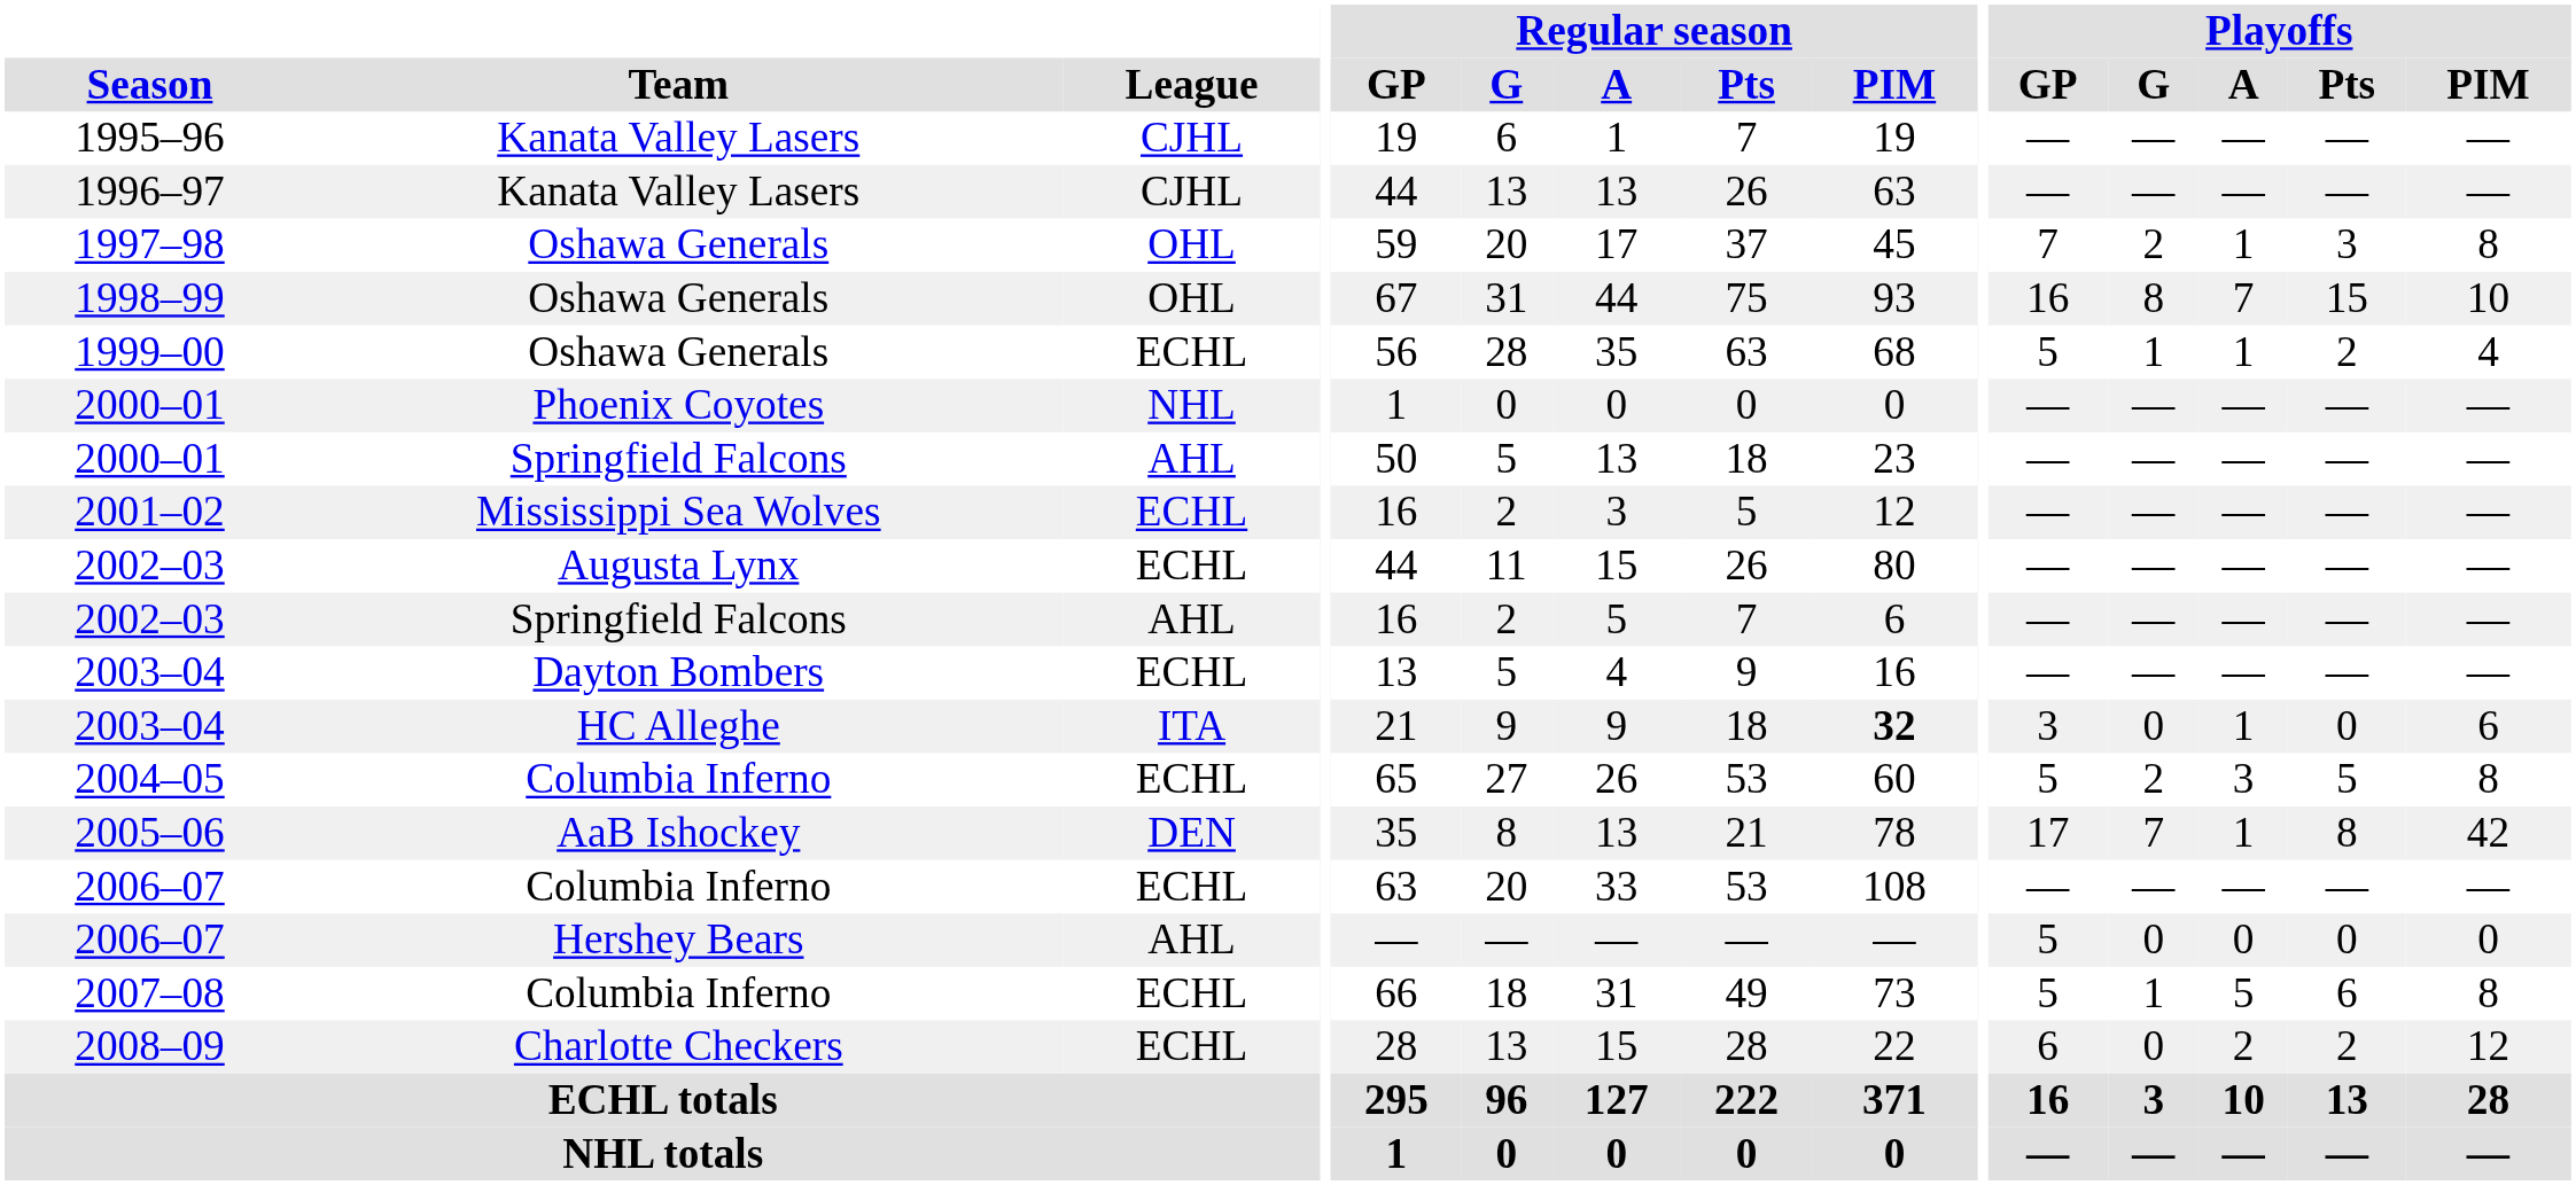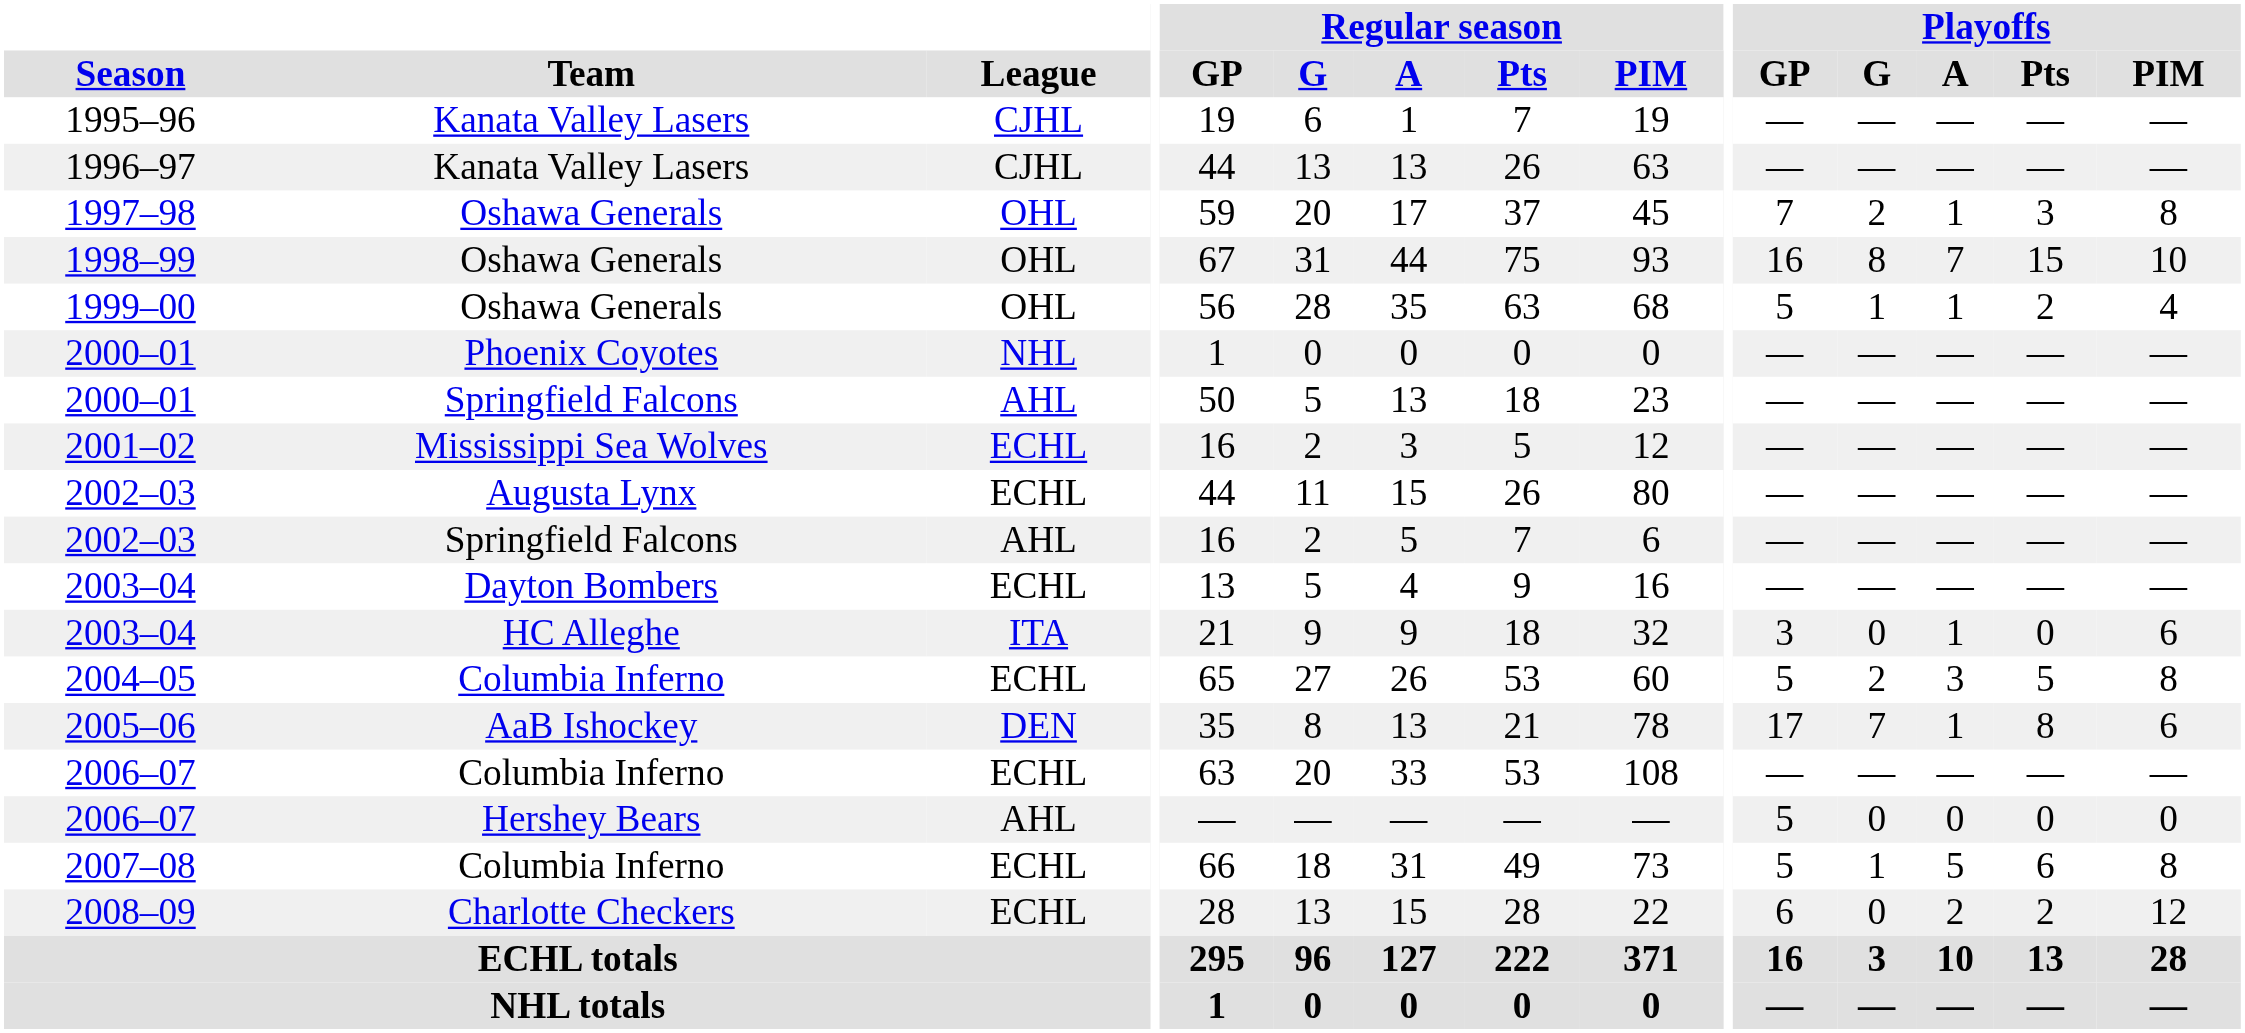1999–00 | League: ECHL -> OHL
2003–04 / HC Alleghe | Regular season / PIM: bold -> normal
2005–06 | Playoffs / PIM: 42 -> 6
